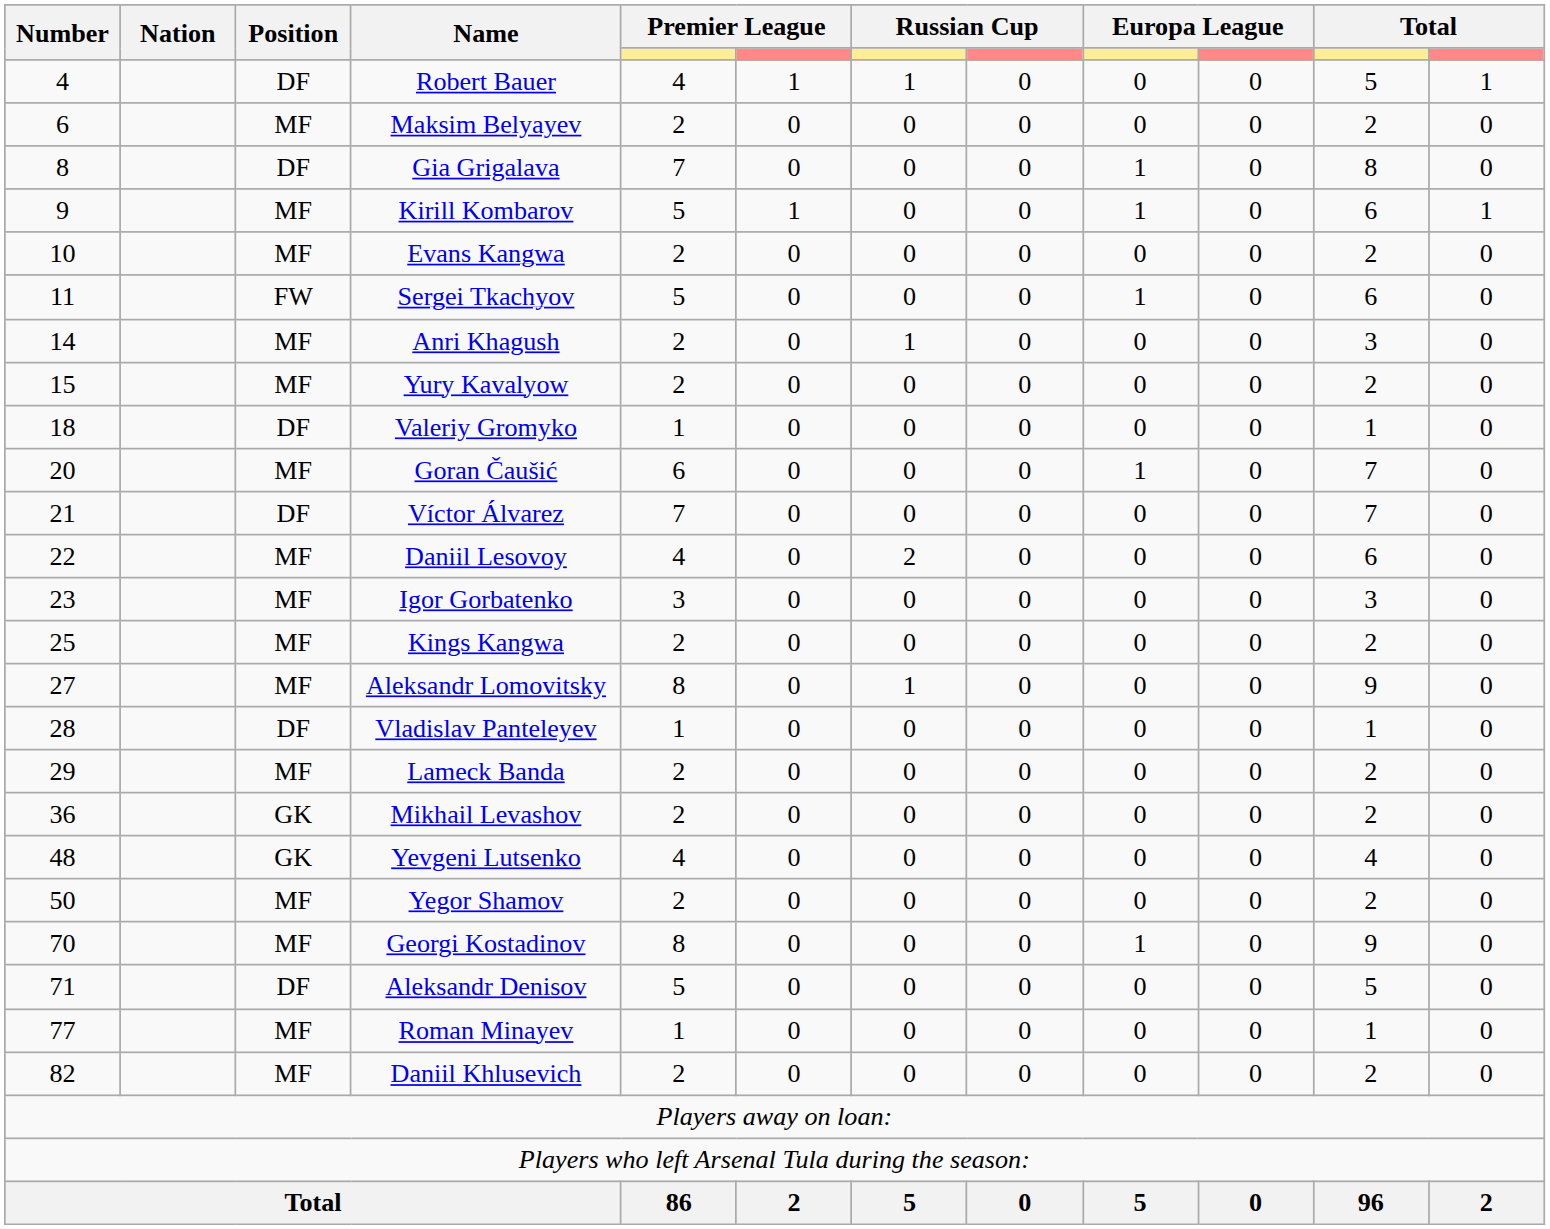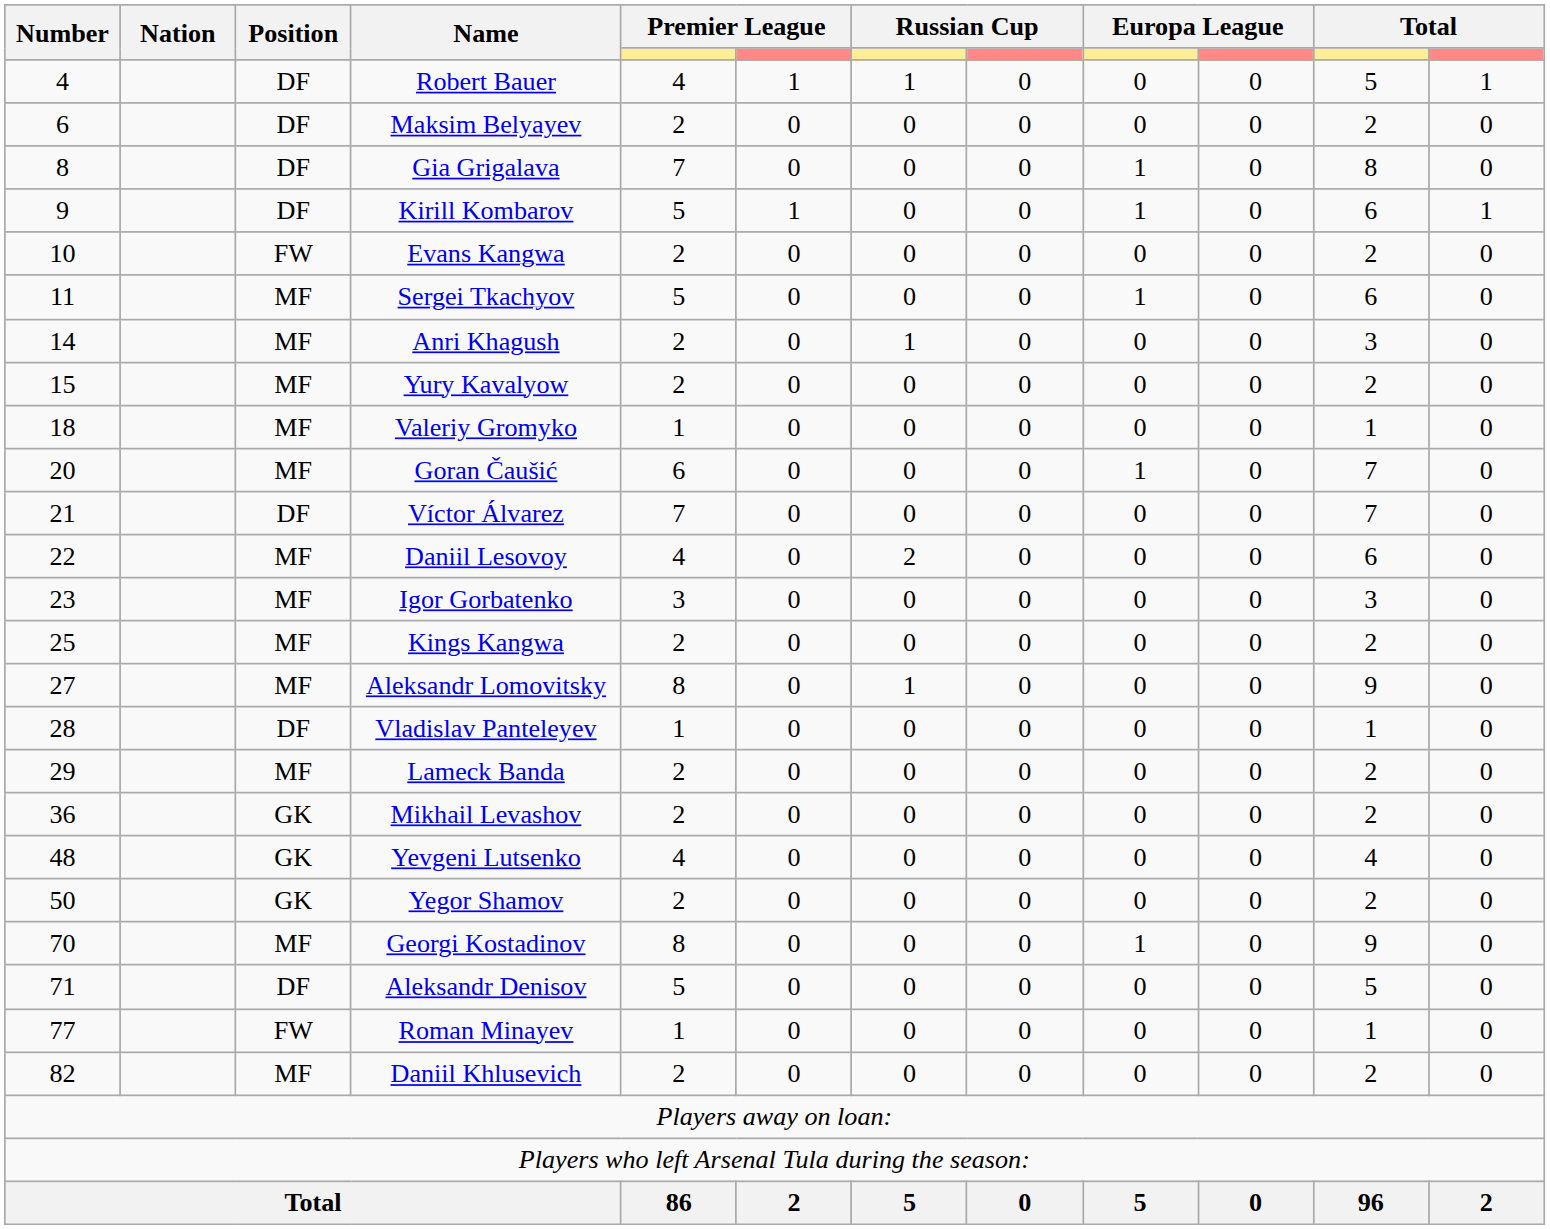Maksim Belyayev | Position: MF -> DF
Kirill Kombarov | Position: MF -> DF
Evans Kangwa | Position: MF -> FW
Sergei Tkachyov | Position: FW -> MF
Valeriy Gromyko | Position: DF -> MF
Yegor Shamov | Position: MF -> GK
Roman Minayev | Position: MF -> FW
